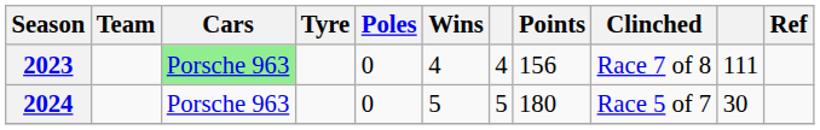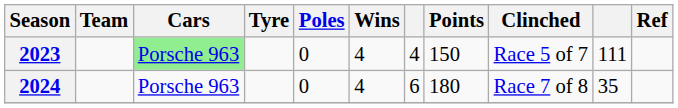2023 | Points: 156 -> 150
2023 | Clinched: Race 7 of 8 -> Race 5 of 7
2024 | Wins: 5 -> 4
2024 | column 7: 5 -> 6
2024 | Clinched: Race 5 of 7 -> Race 7 of 8
2024 | column 10: 30 -> 35
